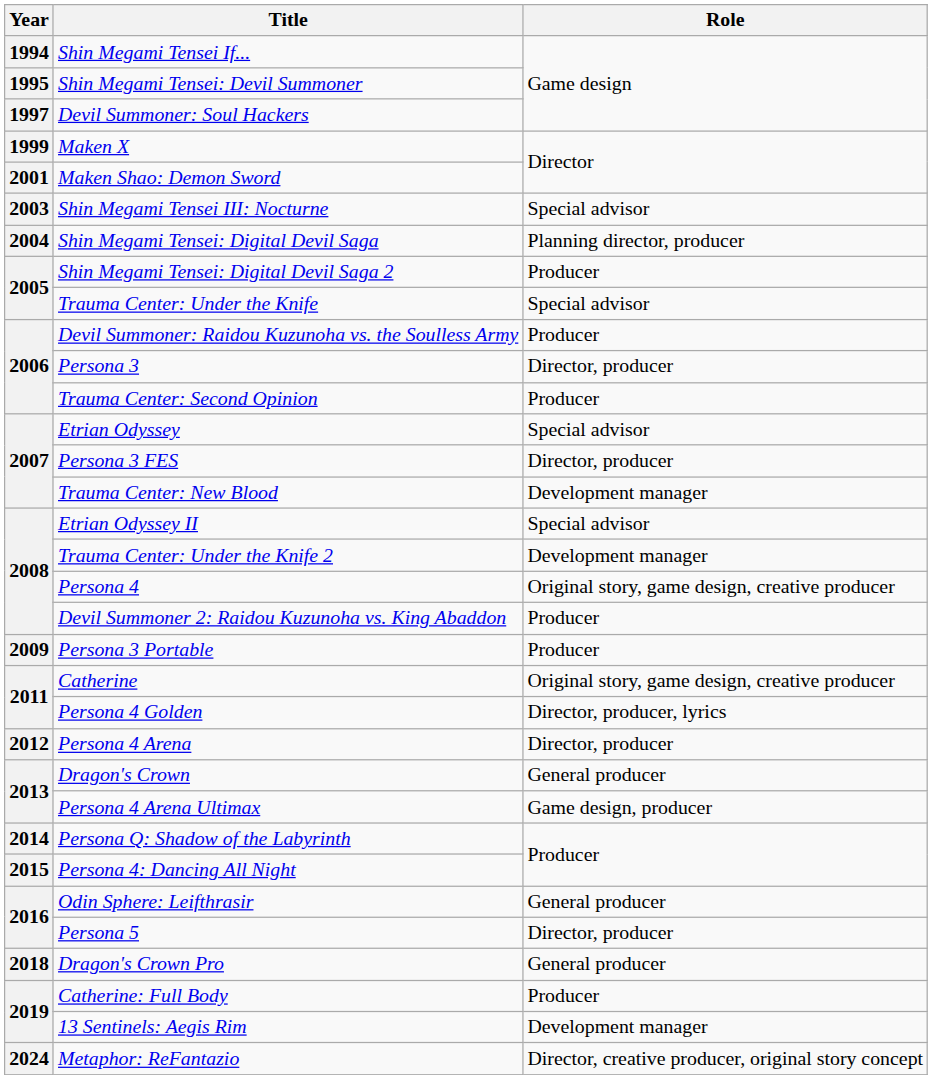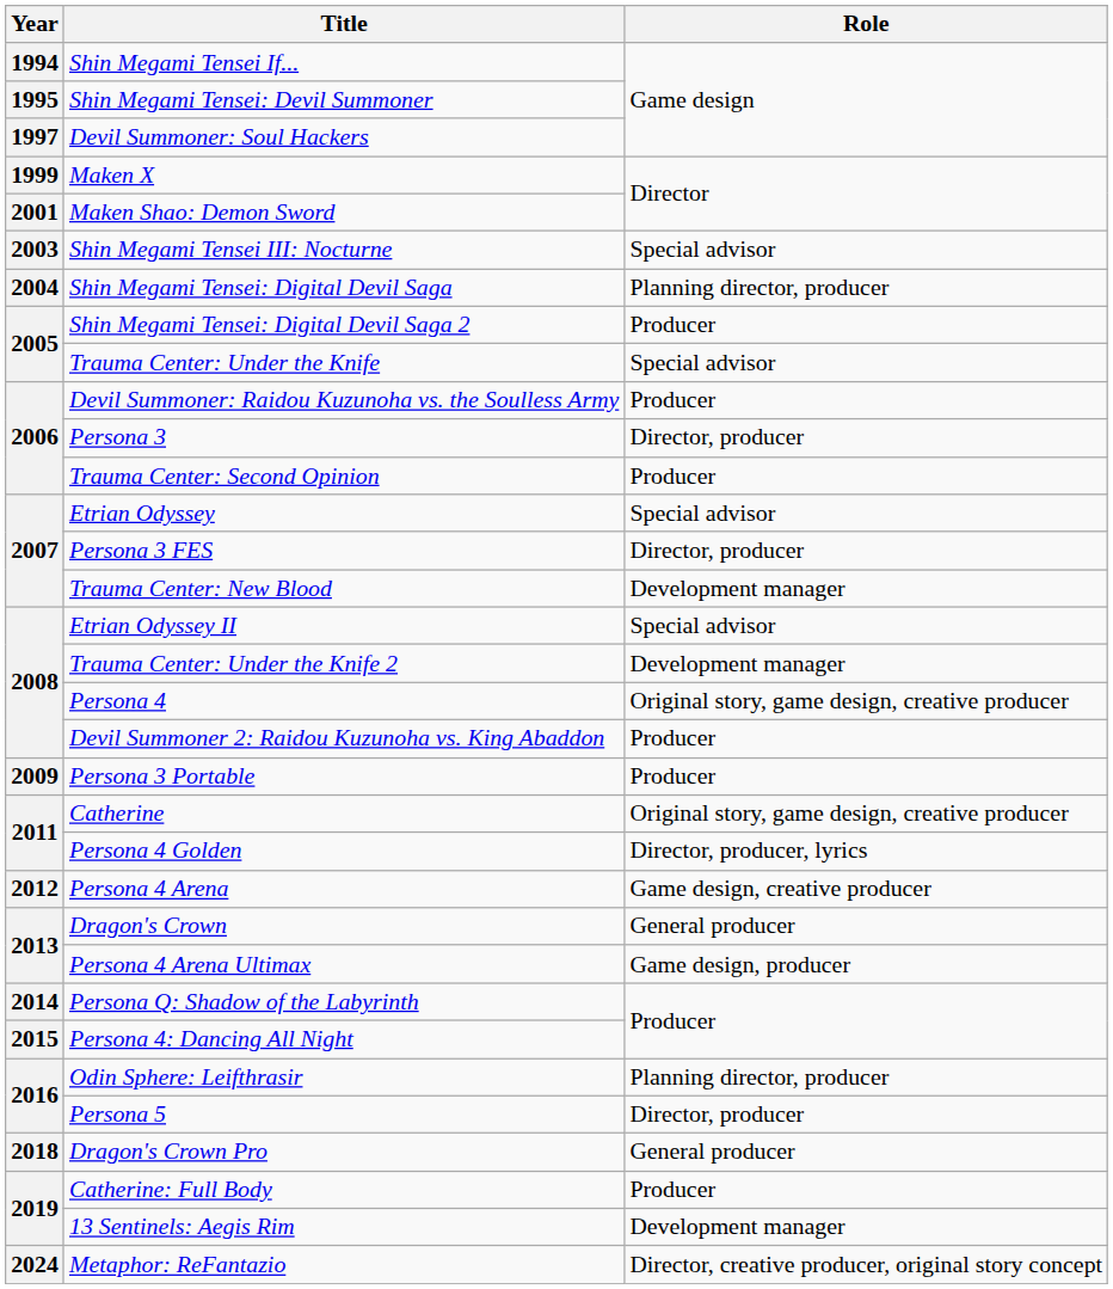Persona 4 Arena | Role: Director, producer -> Game design, creative producer
Odin Sphere: Leifthrasir | Role: General producer -> Planning director, producer
